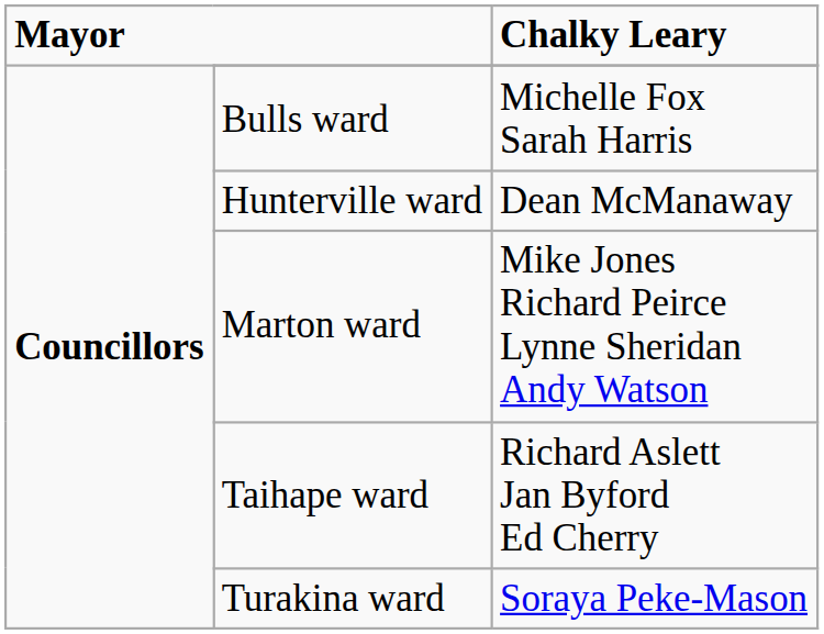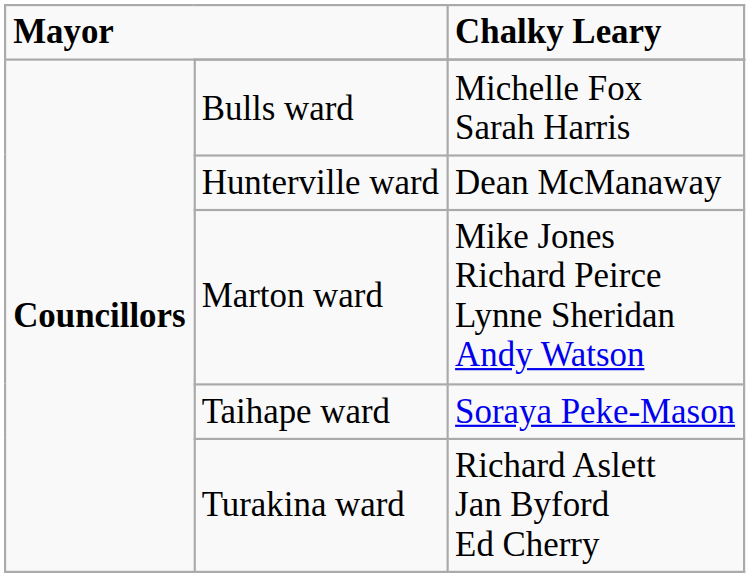Taihape ward | Chalky Leary: Richard Aslett Jan Byford Ed Cherry -> Soraya Peke-Mason
Turakina ward | Chalky Leary: Soraya Peke-Mason -> Richard Aslett Jan Byford Ed Cherry
